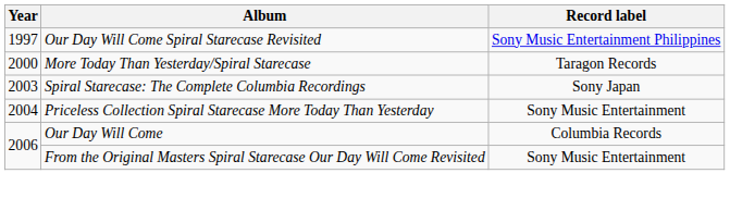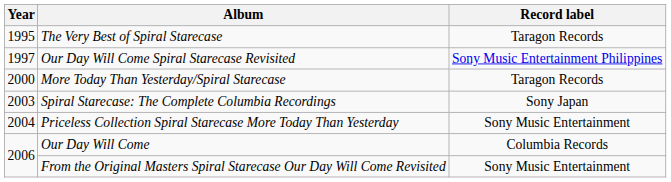+ row: 1995 | The Very Best of Spiral Starecase | Taragon Records
